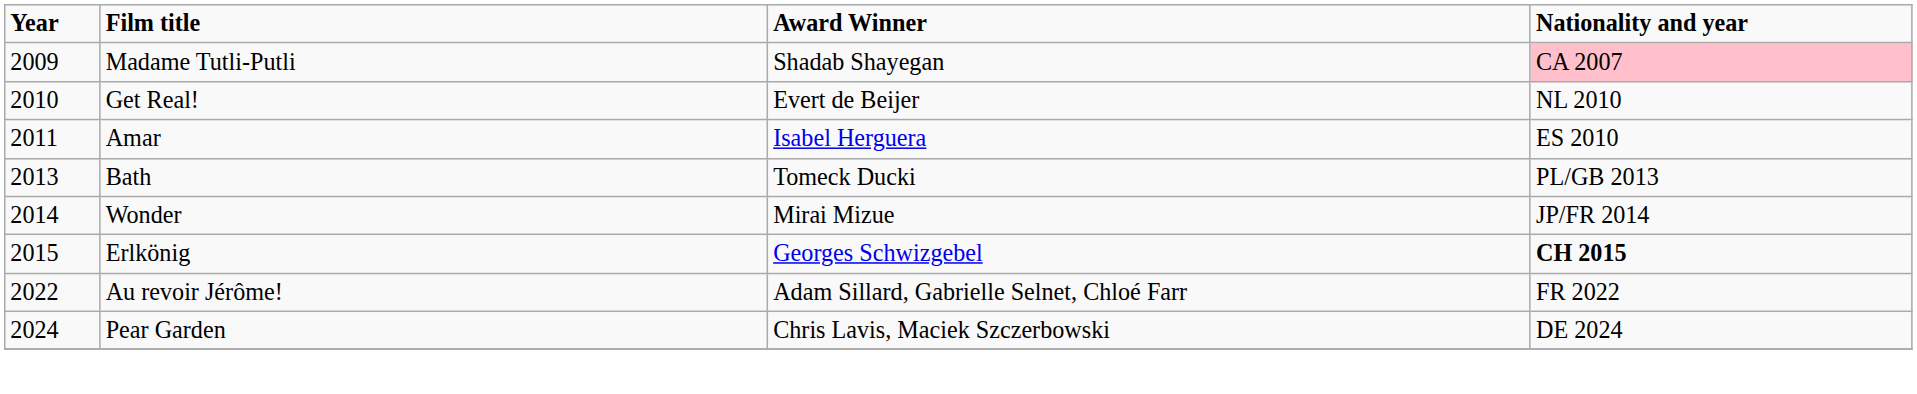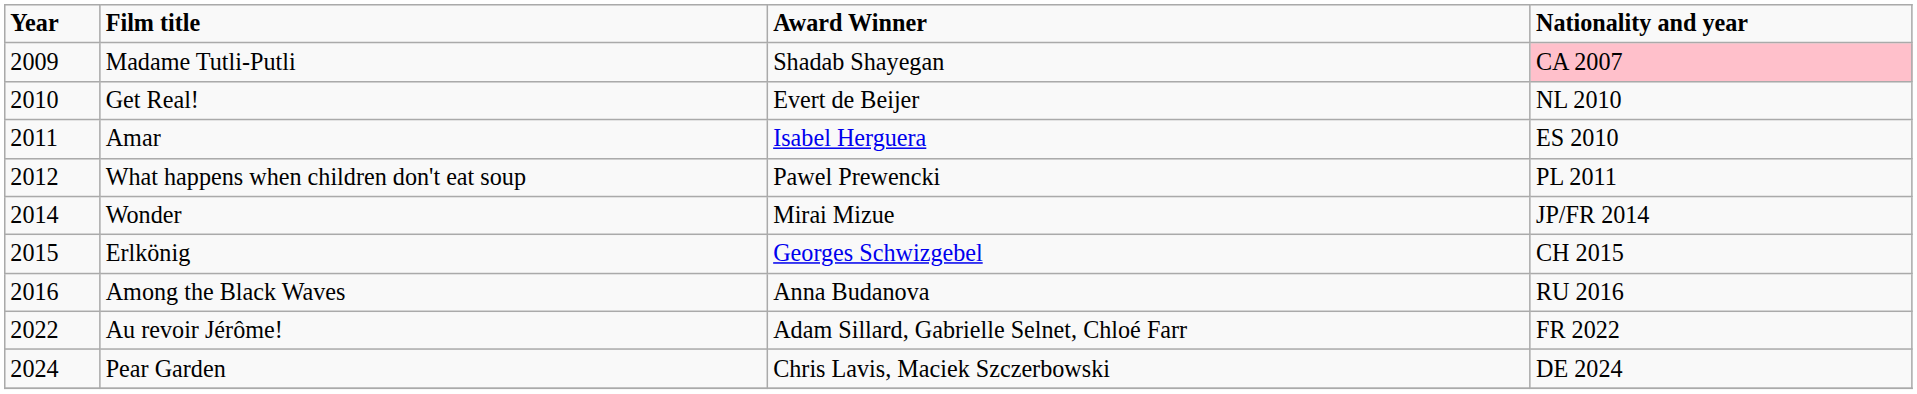+ row: 2012 | What happens when children don't eat soup | Pawel Prewencki | PL 2011
- row: 2013 | Bath | Tomeck Ducki | PL/GB 2013
Erlkönig | Nationality and year: bold -> normal
+ row: 2016 | Among the Black Waves | Anna Budanova | RU 2016
